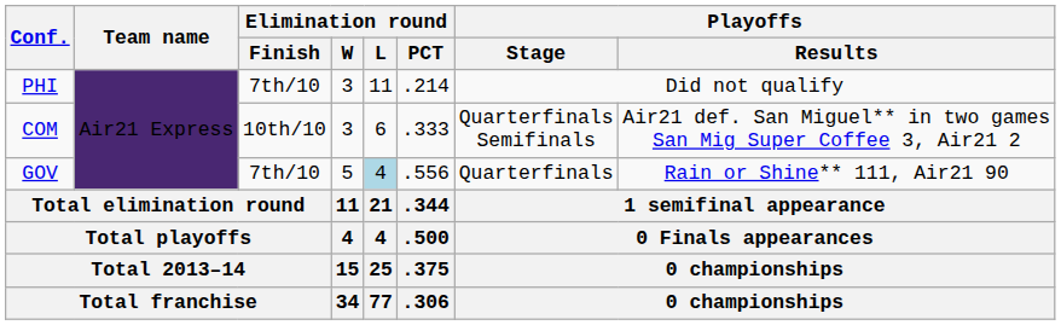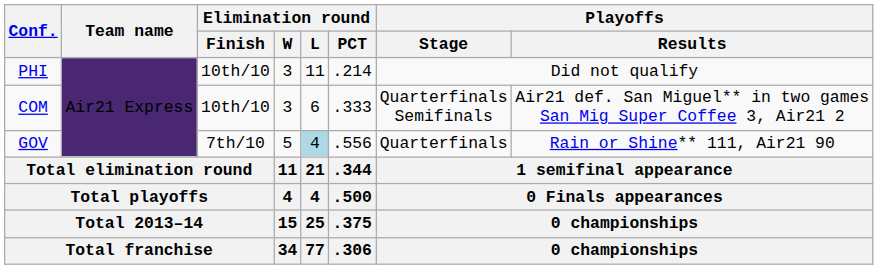PHI | Elimination round / Finish: 7th/10 -> 10th/10
